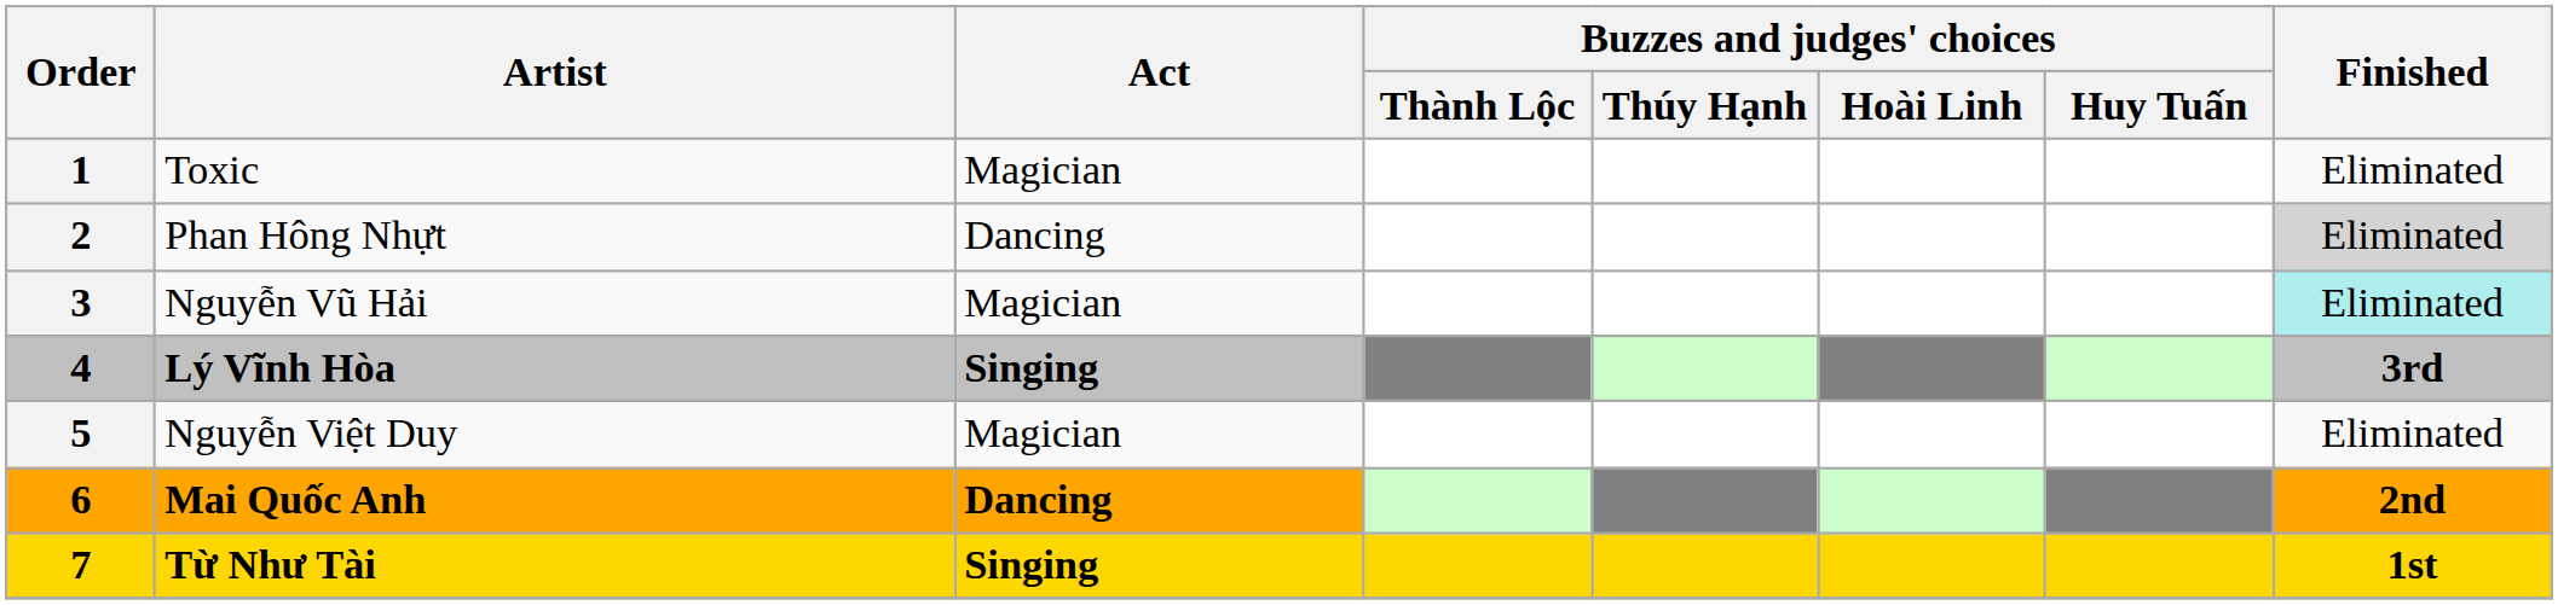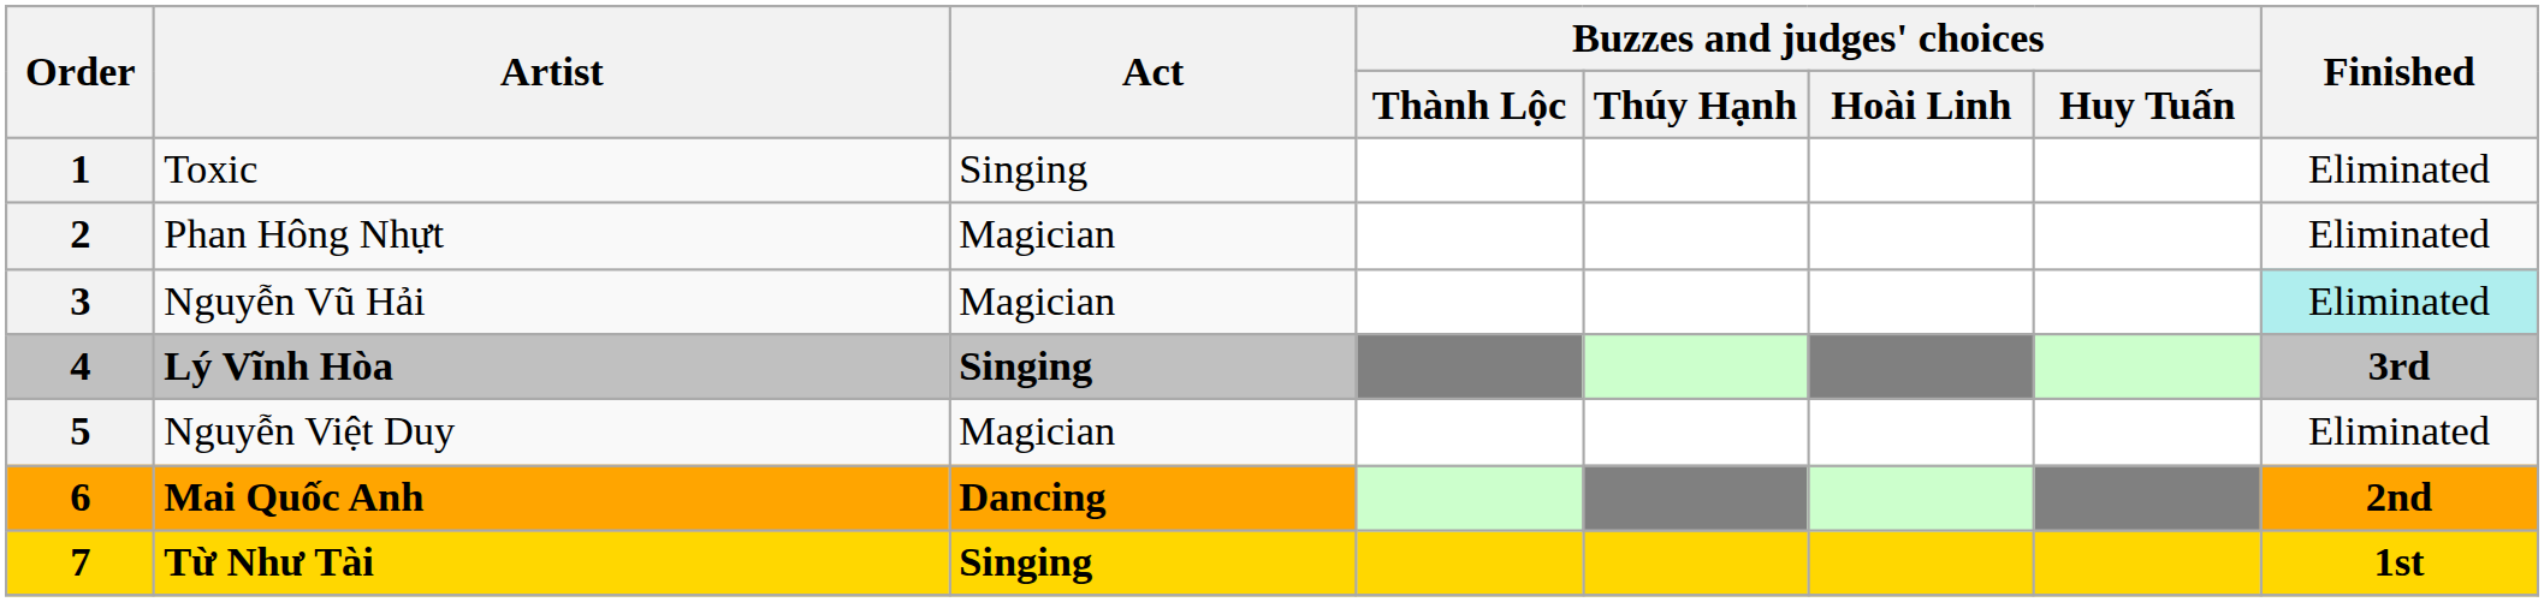Toxic | Act: Magician -> Singing
Phan Hông Nhựt | Act: Dancing -> Magician
Phan Hông Nhựt | Finished: lightgrey background -> no background
